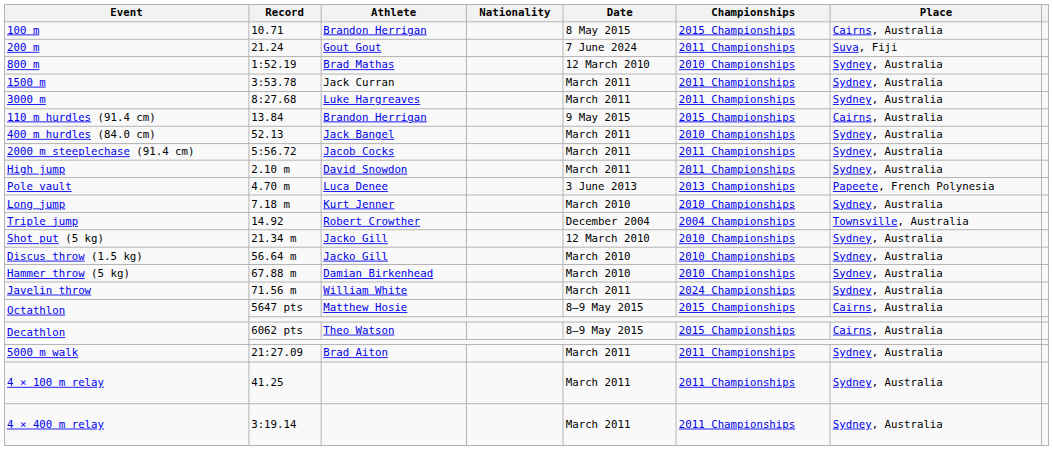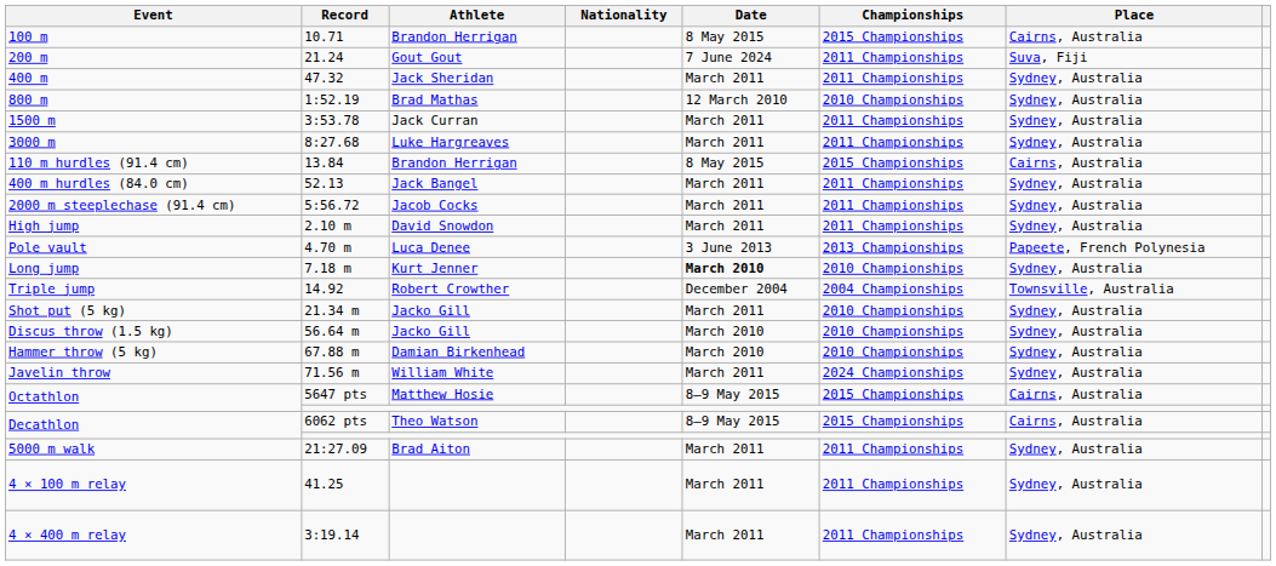+ row: 400 m | 47.32 | Jack Sheridan | March 2011 | 2011 Championships | Sydney, Australia
110 m hurdles (91.4 cm) | Date: 9 May 2015 -> 8 May 2015
400 m hurdles (84.0 cm) | Championships: 2010 Championships -> 2011 Championships
Long jump | Date: normal -> bold
Shot put (5 kg) | Date: 12 March 2010 -> March 2011
